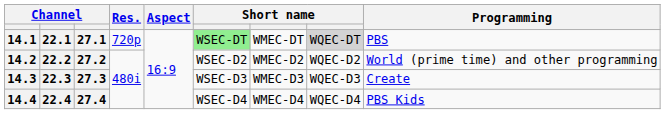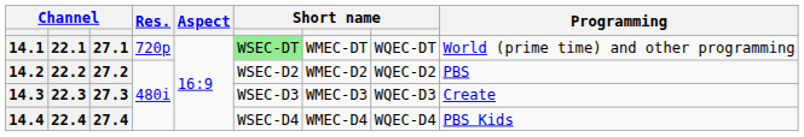14.1 | column 8: lightgrey background -> no background
14.1 | Programming: PBS -> World (prime time) and other programming
14.2 | Programming: World (prime time) and other programming -> PBS
